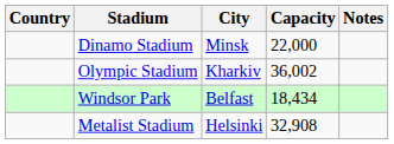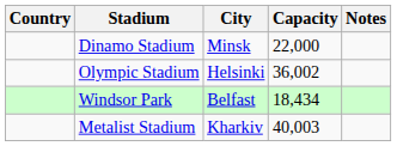Olympic Stadium | City: Kharkiv -> Helsinki
Metalist Stadium | City: Helsinki -> Kharkiv
Metalist Stadium | Capacity: 32,908 -> 40,003
